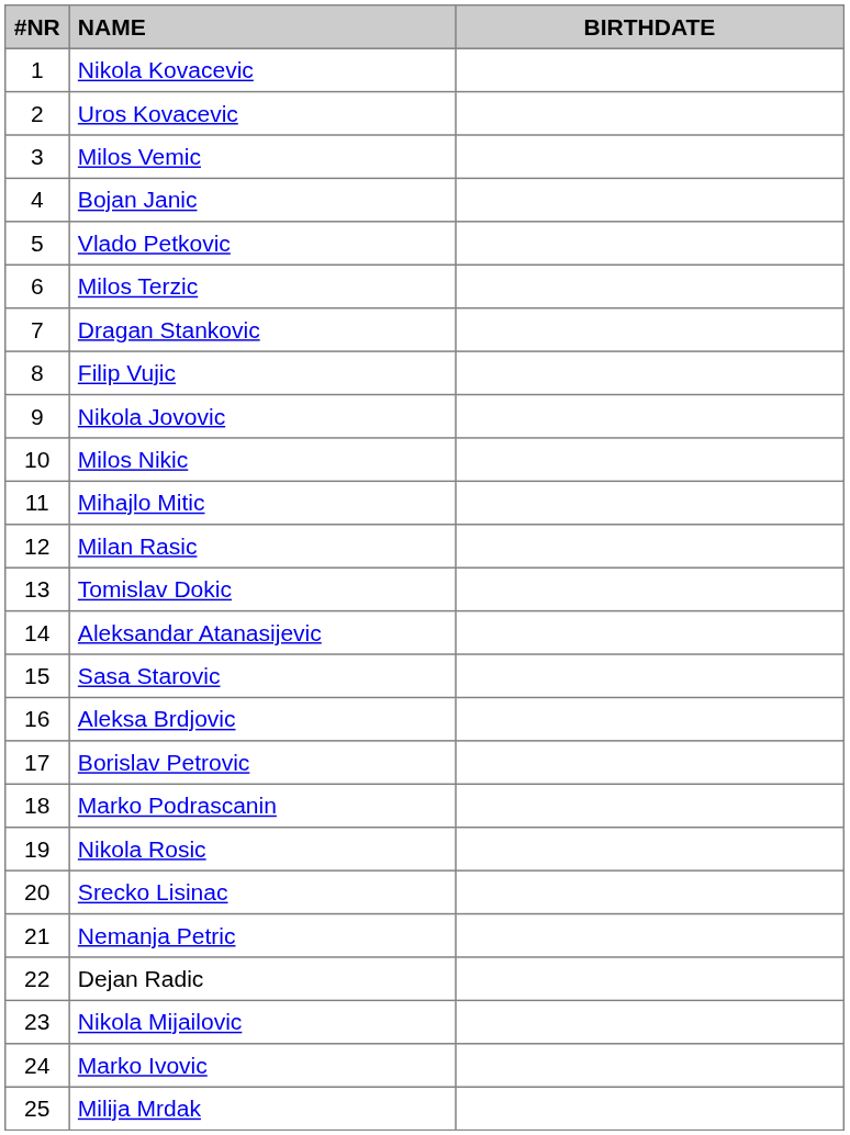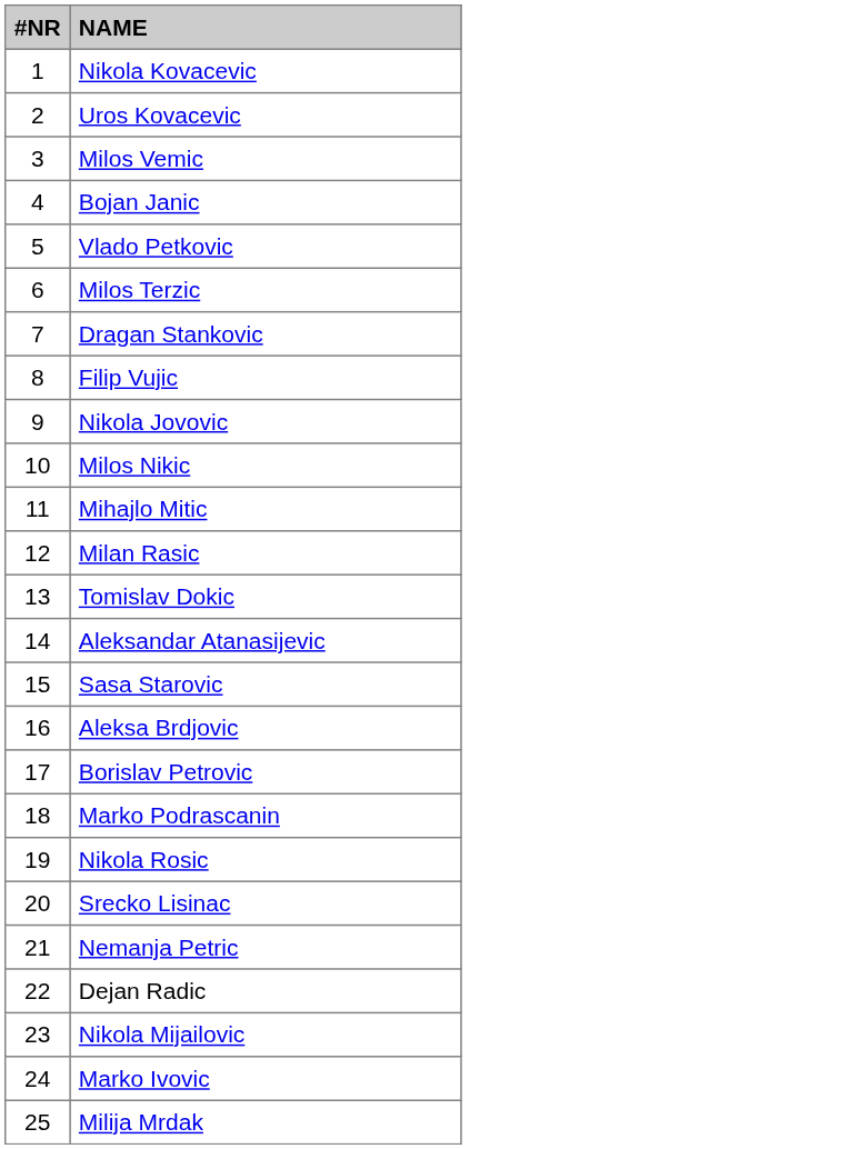- column: BIRTHDATE
